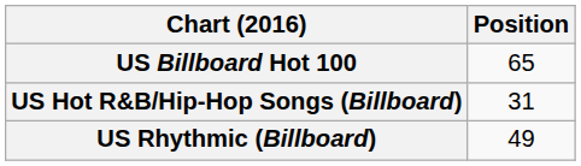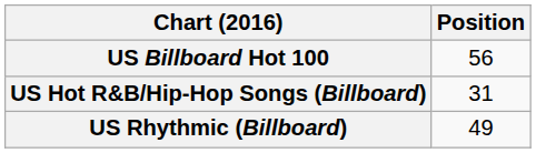US Billboard Hot 100 | Position: 65 -> 56
